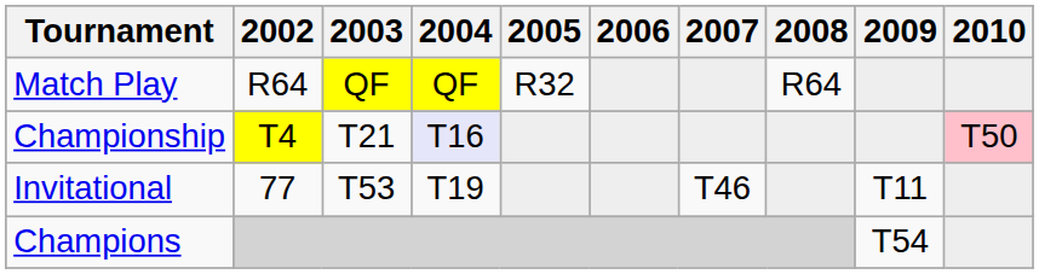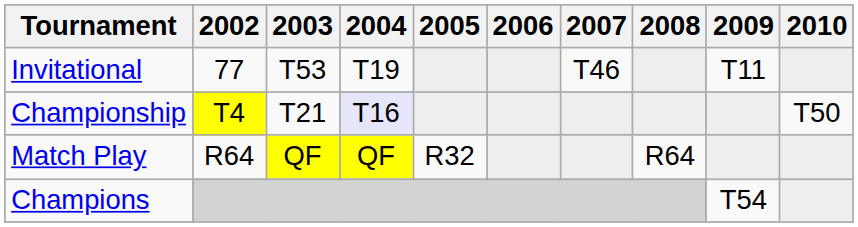rows swapped: Match Play <-> Invitational
Championship | 2010: pink background -> no background
